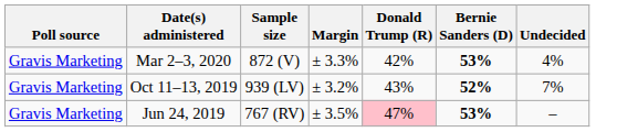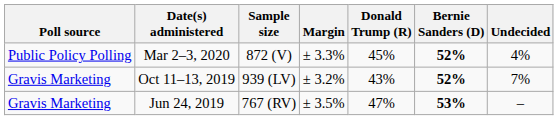Mar 2–3, 2020 | Poll source: Gravis Marketing -> Public Policy Polling
Mar 2–3, 2020 | Donald Trump (R): 42% -> 45%
Mar 2–3, 2020 | Bernie Sanders (D): 53% -> 52%
Jun 24, 2019 | Donald Trump (R): pink background -> no background
